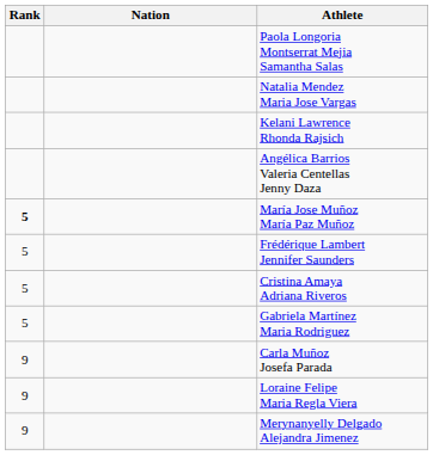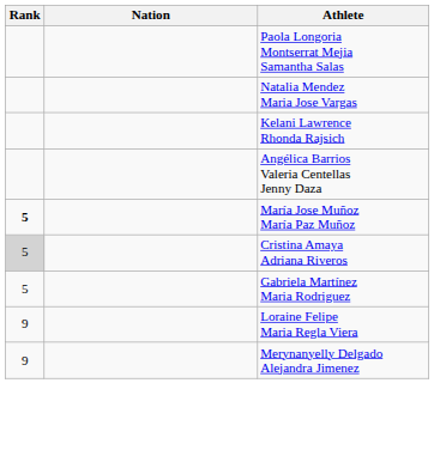- row: 5 | Frédérique Lambert Jennifer Saunders
Cristina Amaya Adriana Riveros | Rank: no background -> lightgrey background
- row: 9 | Carla Muñoz Josefa Parada
